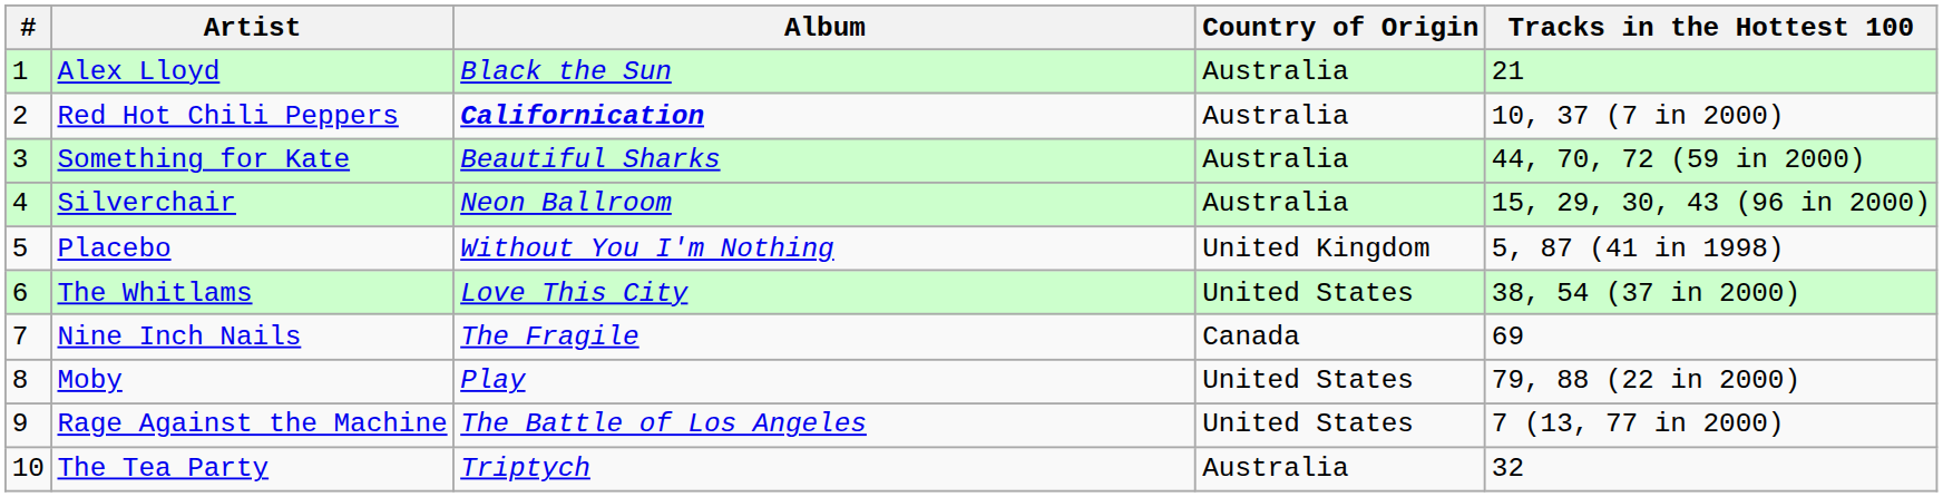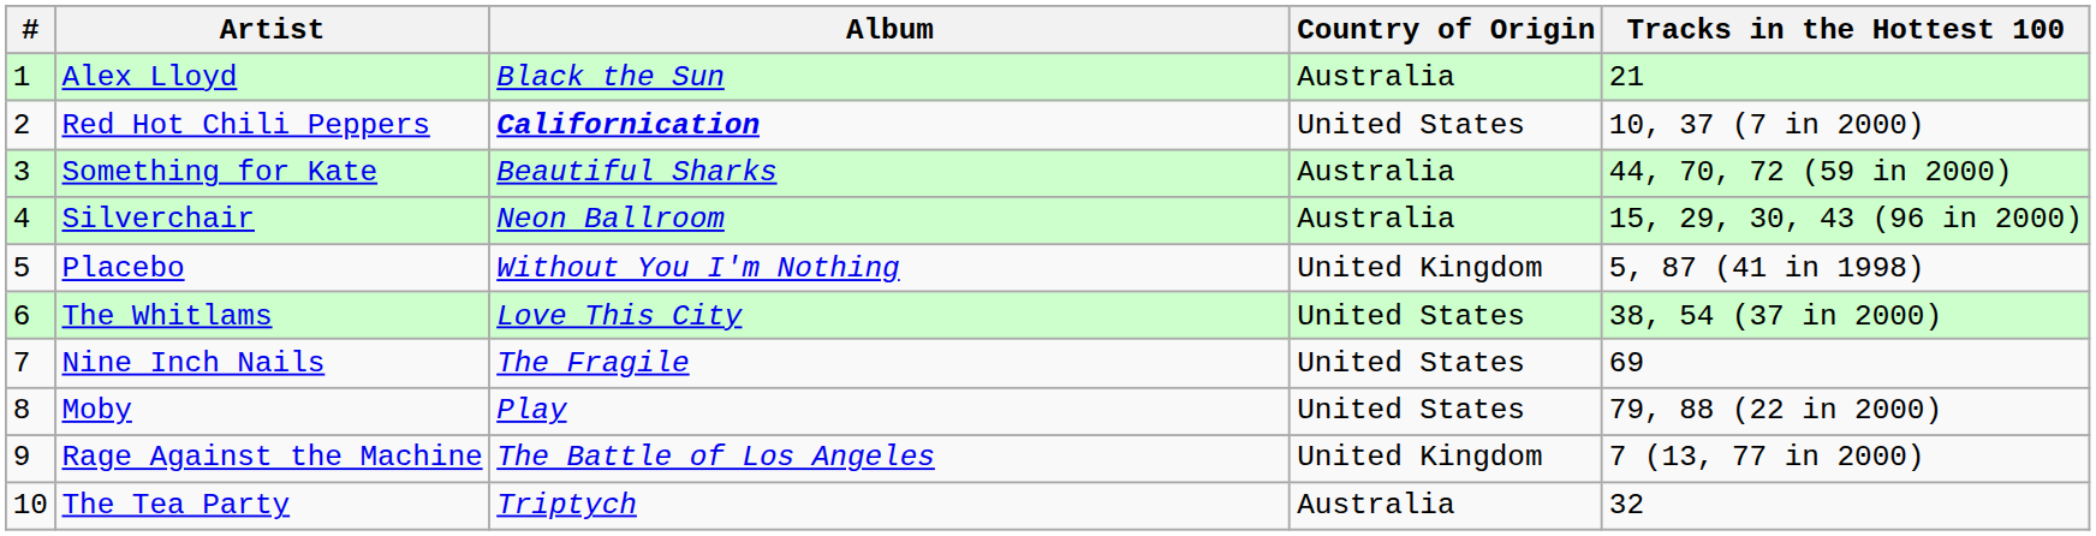Red Hot Chili Peppers | Country of Origin: Australia -> United States
Nine Inch Nails | Country of Origin: Canada -> United States
Rage Against the Machine | Country of Origin: United States -> United Kingdom
